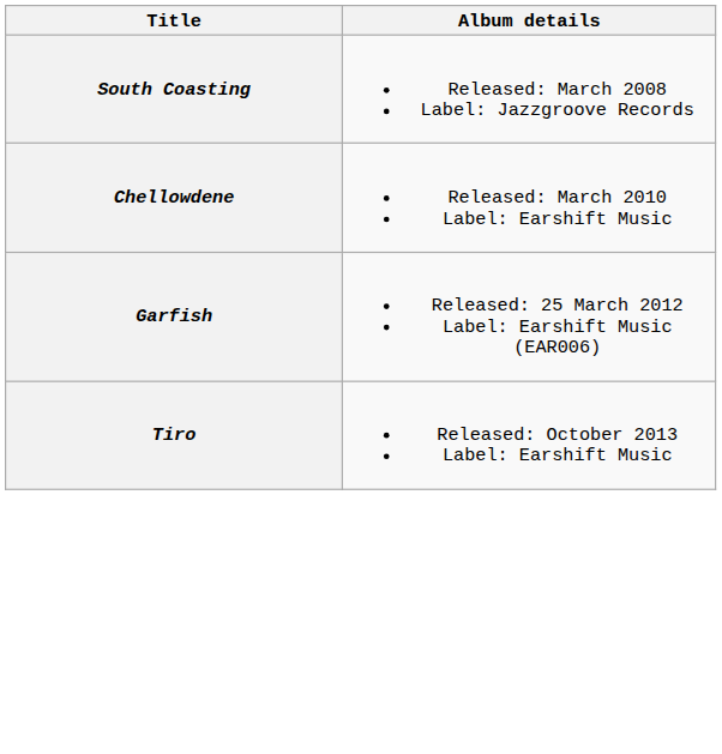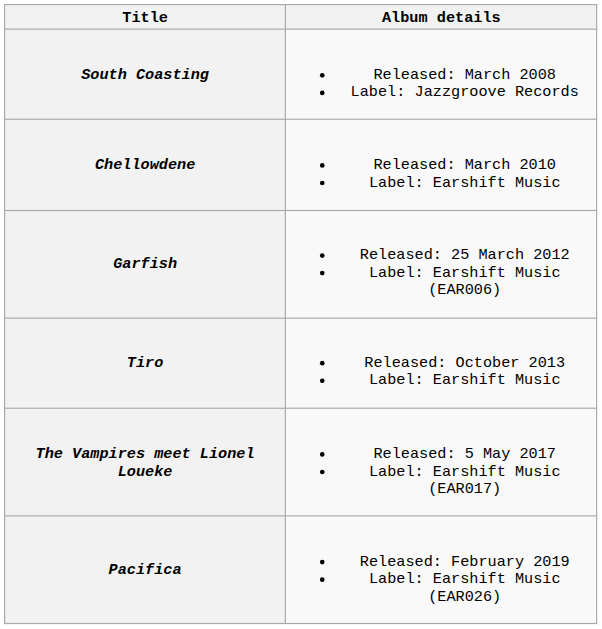+ row: The Vampires meet Lionel Loueke | Released: 5 May 2017 Label: Earshift Music (EAR017)
+ row: Pacifica | Released: February 2019 Label: Earshift Music (EAR026)
